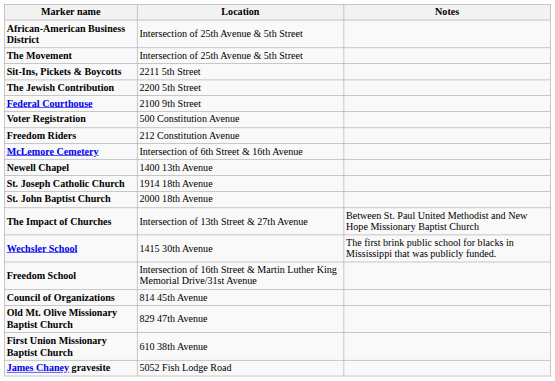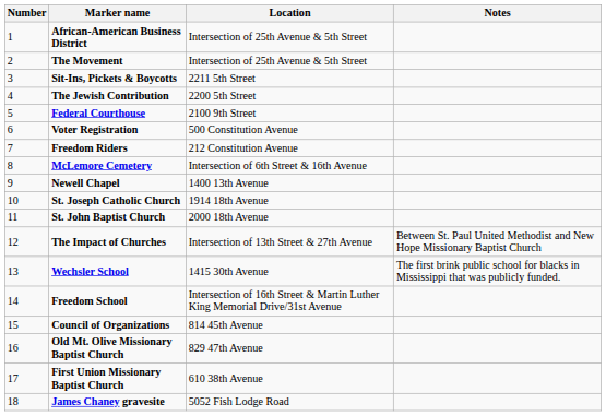+ column: Number | 1 | 2 | 3 | 4 | 5 | 6 | 7 | 8 | 9 | 10 | 11 | 12 | 13 | 14 | 15 | 16 | 17 | 18
